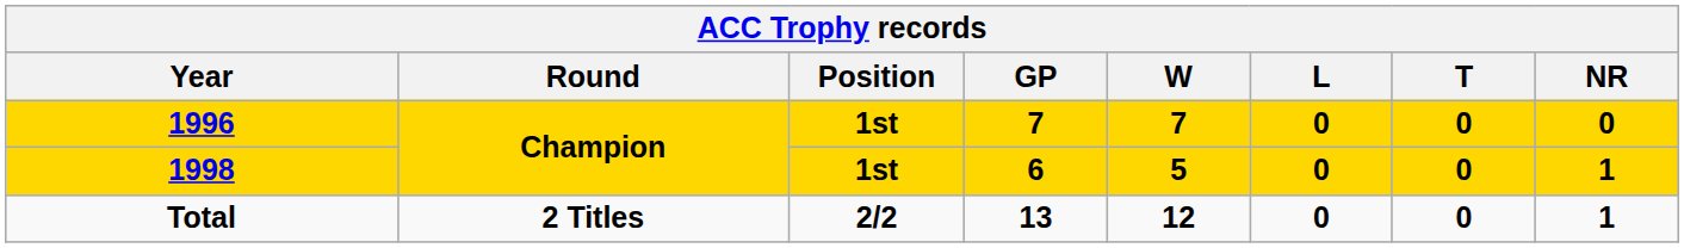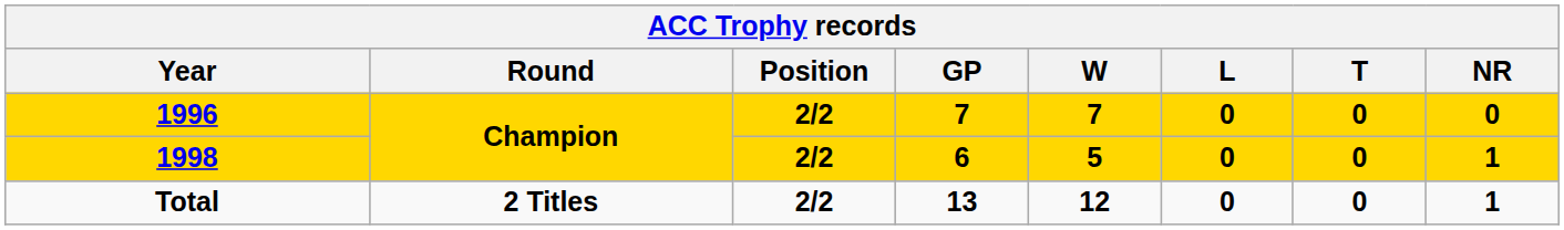1996 | Position: 1st -> 2/2
1998 | Position: 1st -> 2/2
